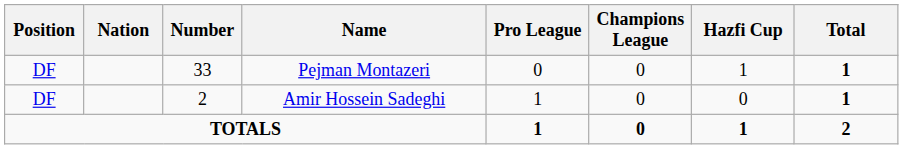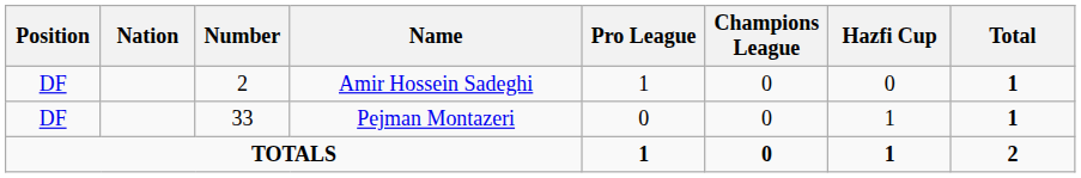rows swapped: Amir Hossein Sadeghi <-> Pejman Montazeri
